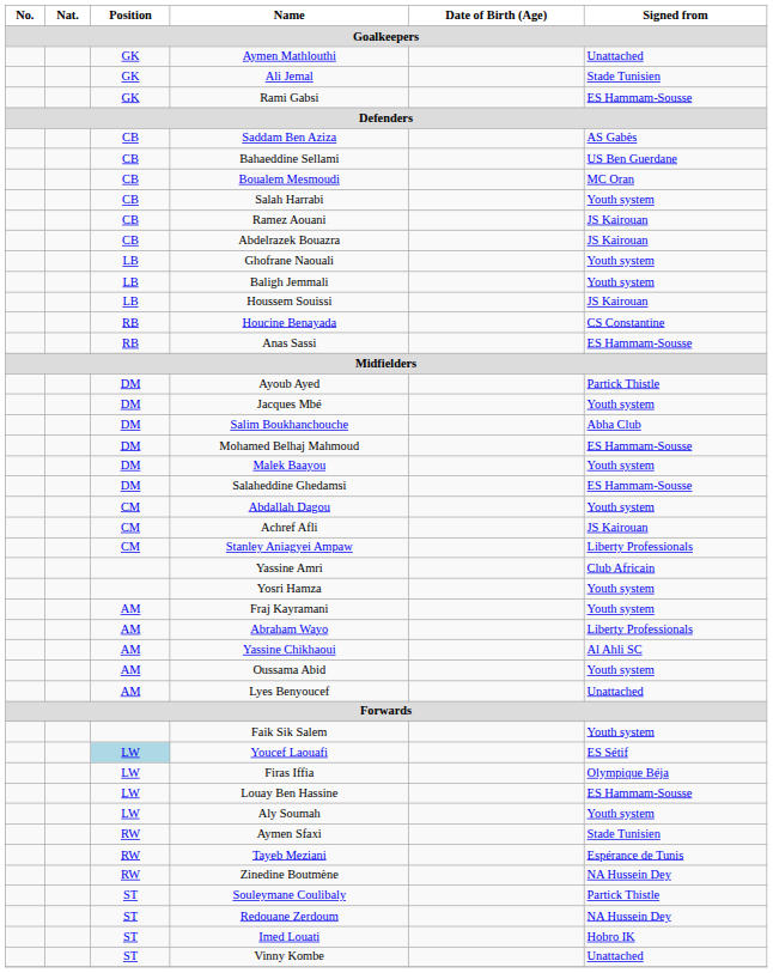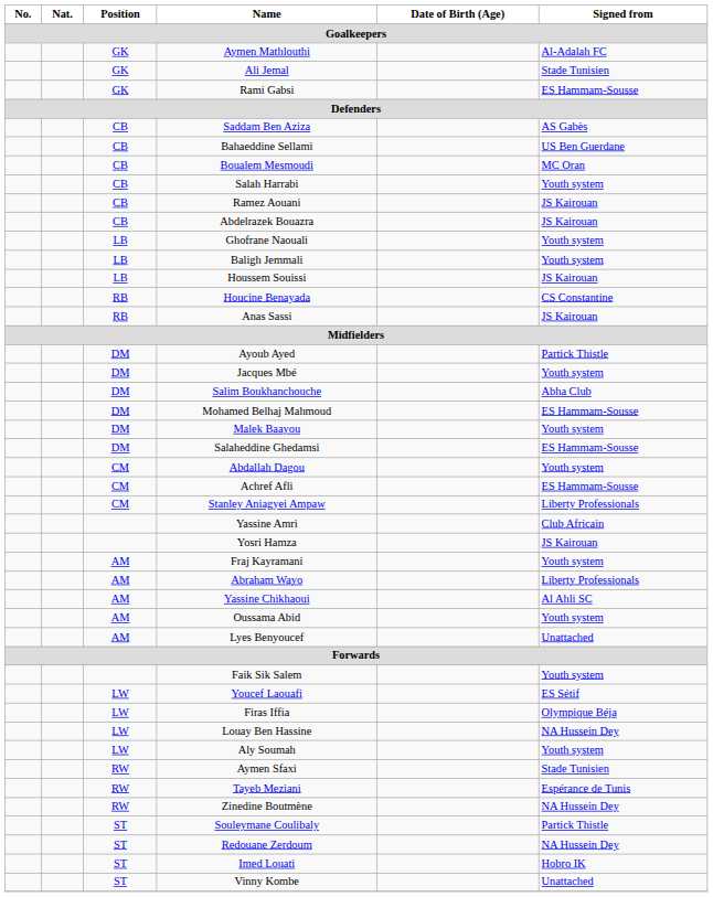Aymen Mathlouthi | Signed from: Unattached -> Al-Adalah FC
Anas Sassi | Signed from: ES Hammam-Sousse -> JS Kairouan
Achref Afli | Signed from: JS Kairouan -> ES Hammam-Sousse
Yosri Hamza | Signed from: Youth system -> JS Kairouan
Youcef Laouafi | Position: lightblue background -> no background
Louay Ben Hassine | Signed from: ES Hammam-Sousse -> NA Hussein Dey
